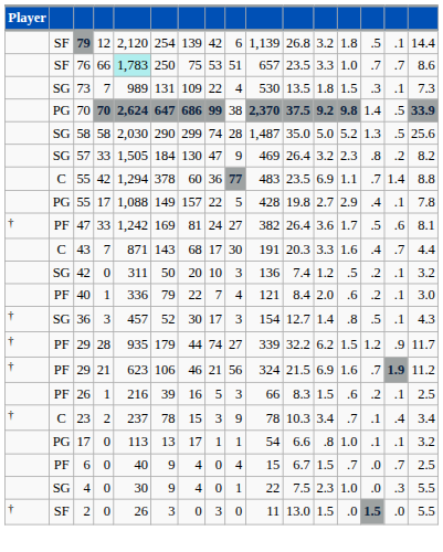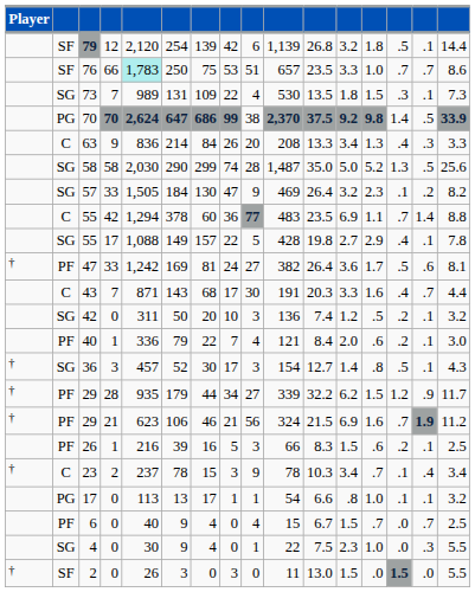+ row: C | 63 | 9 | 836 | 214 | 84 | 26 | 20 | 208 | 13.3 | 3.4 | 1.3 | .4 | .3 | 3.3
57 | column 14: .8 -> .1
55 / 17 | column 2: PG -> SG
29 / 28 | column 8: 74 -> 34
